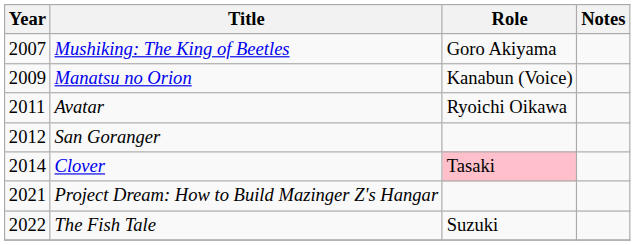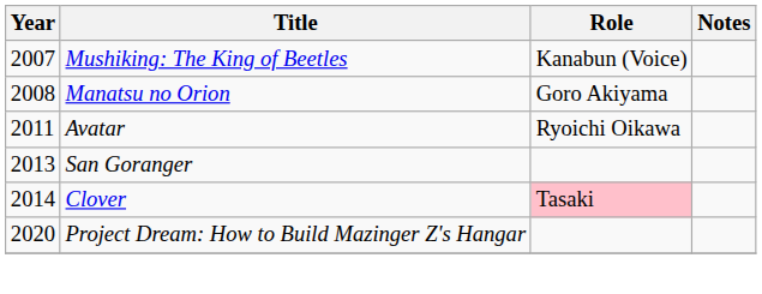Mushiking: The King of Beetles | Role: Goro Akiyama -> Kanabun (Voice)
Manatsu no Orion | Year: 2009 -> 2008
Manatsu no Orion | Role: Kanabun (Voice) -> Goro Akiyama
San Goranger | Year: 2012 -> 2013
Project Dream: How to Build Mazinger Z's Hangar | Year: 2021 -> 2020
- row: 2022 | The Fish Tale | Suzuki
